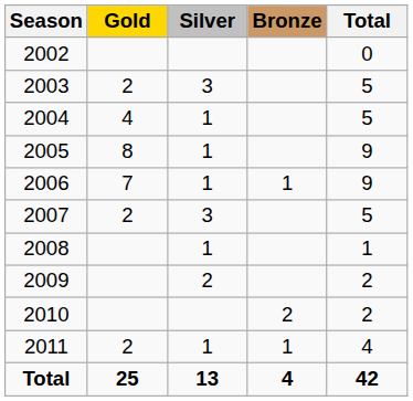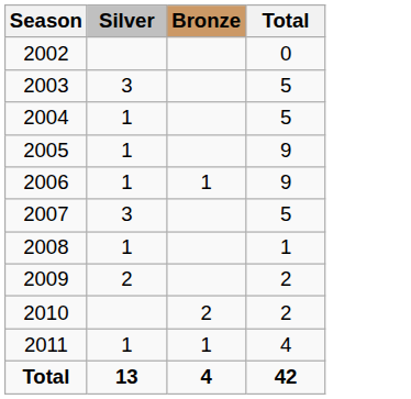- column: Gold | 2 | 4 | 8 | 7 | 2 | 2 | 25
